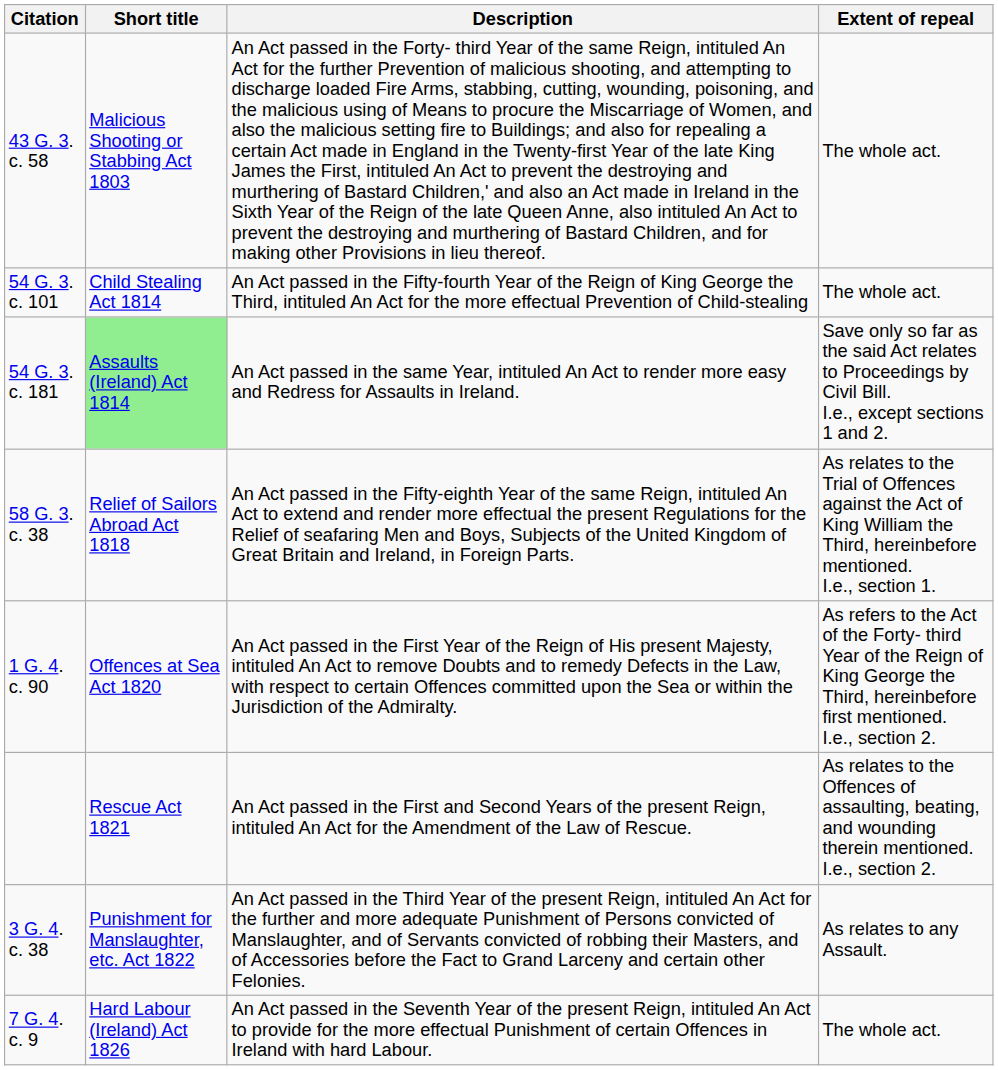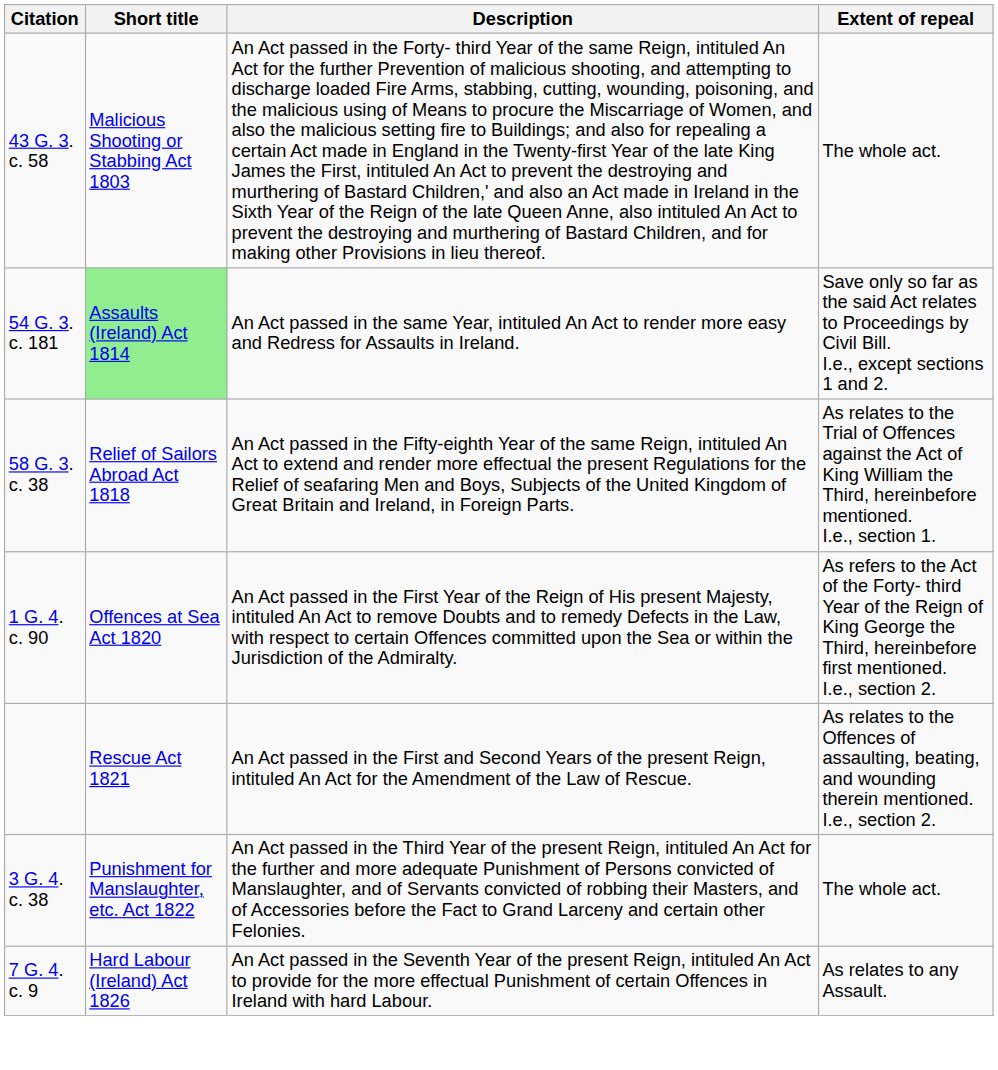- row: 54 G. 3. c. 101 | Child Stealing Act 1814 | An Act passed in the Fifty-fourth Year of the Reign of King George the Third, intituled An Act for the more effectual Prevention of Child-stealing | The whole act.
3 G. 4. c. 38 | Extent of repeal: As relates to any Assault. -> The whole act.
7 G. 4. c. 9 | Extent of repeal: The whole act. -> As relates to any Assault.
